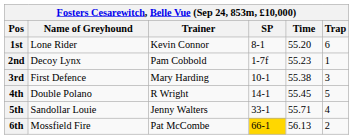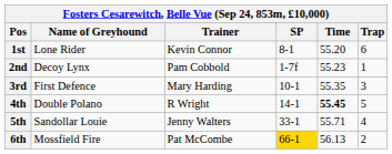3rd | Time: 55.38 -> 55.35
4th | Time: normal -> bold
